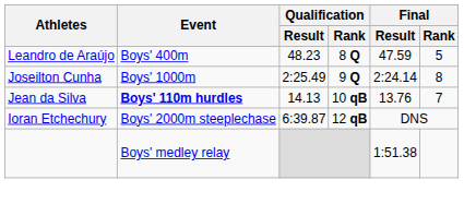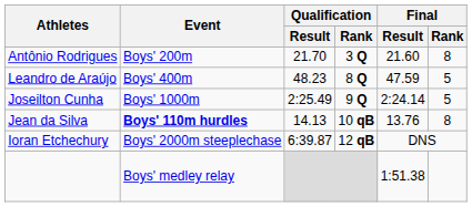+ row: Antônio Rodrigues | Boys' 200m | 21.70 | 3 Q | 21.60 | 8
Joseilton Cunha | Final / Rank: 8 -> 5
Jean da Silva | Final / Rank: 7 -> 8
